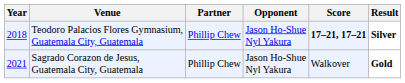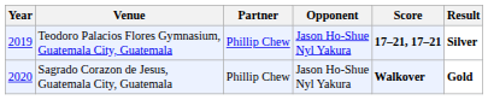Teodoro Palacios Flores Gymnasium, Guatemala City, Guatemala | Year: 2018 -> 2019
Sagrado Corazon de Jesus, Guatemala City, Guatemala | Year: 2021 -> 2020
Sagrado Corazon de Jesus, Guatemala City, Guatemala | Score: normal -> bold
